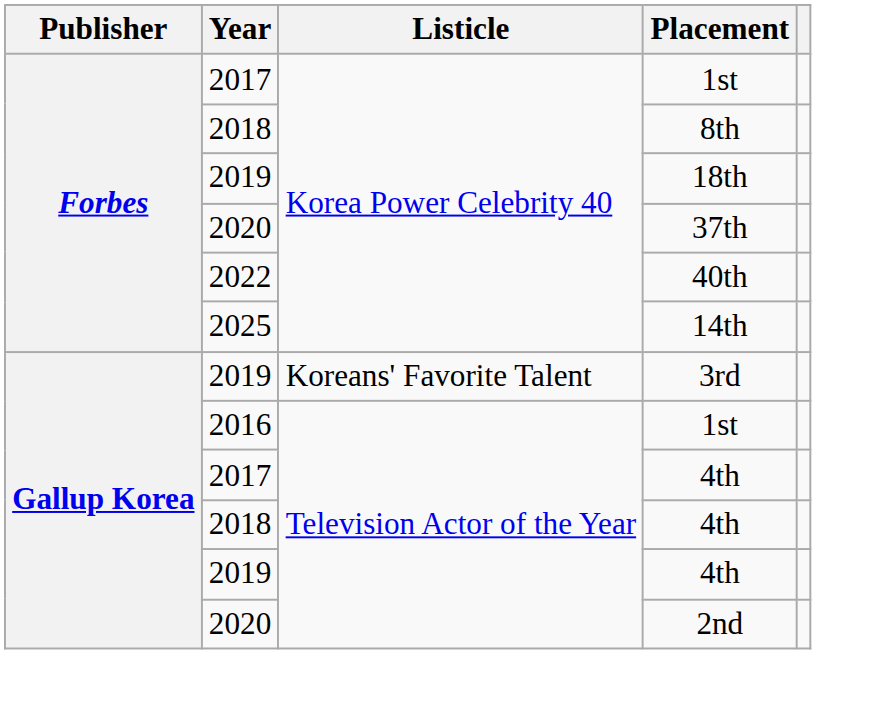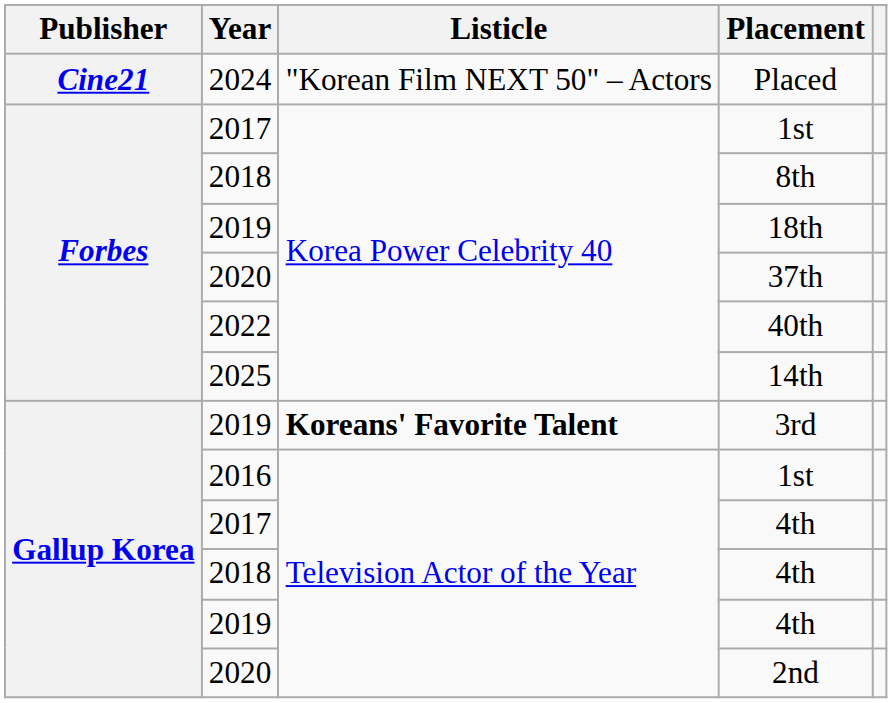+ row: Cine21 | 2024 | "Korean Film NEXT 50" – Actors | Placed
3rd | Listicle: normal -> bold
